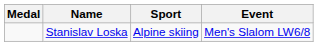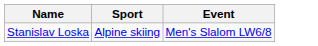- column: Medal
